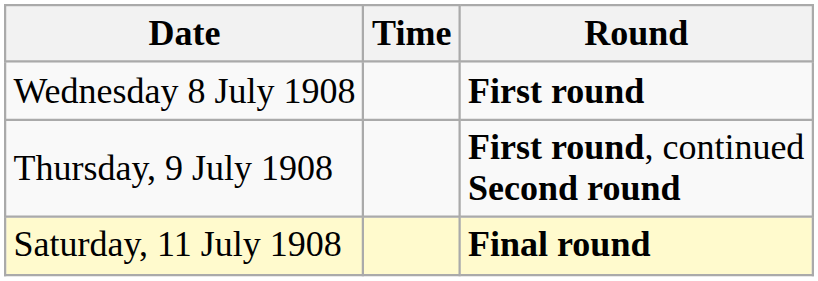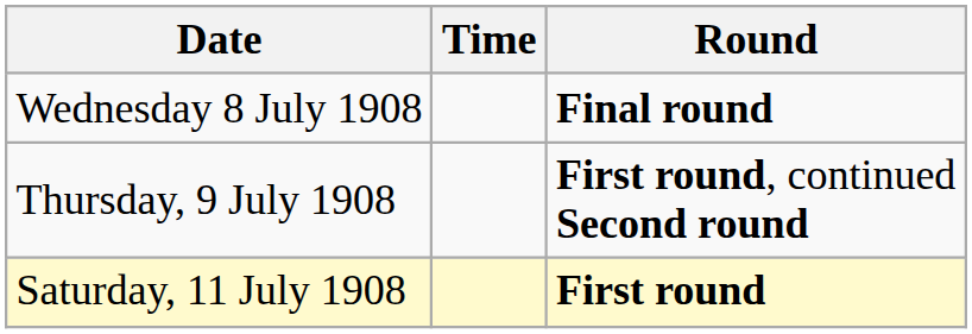Wednesday 8 July 1908 | Round: First round -> Final round
Saturday, 11 July 1908 | Round: Final round -> First round
